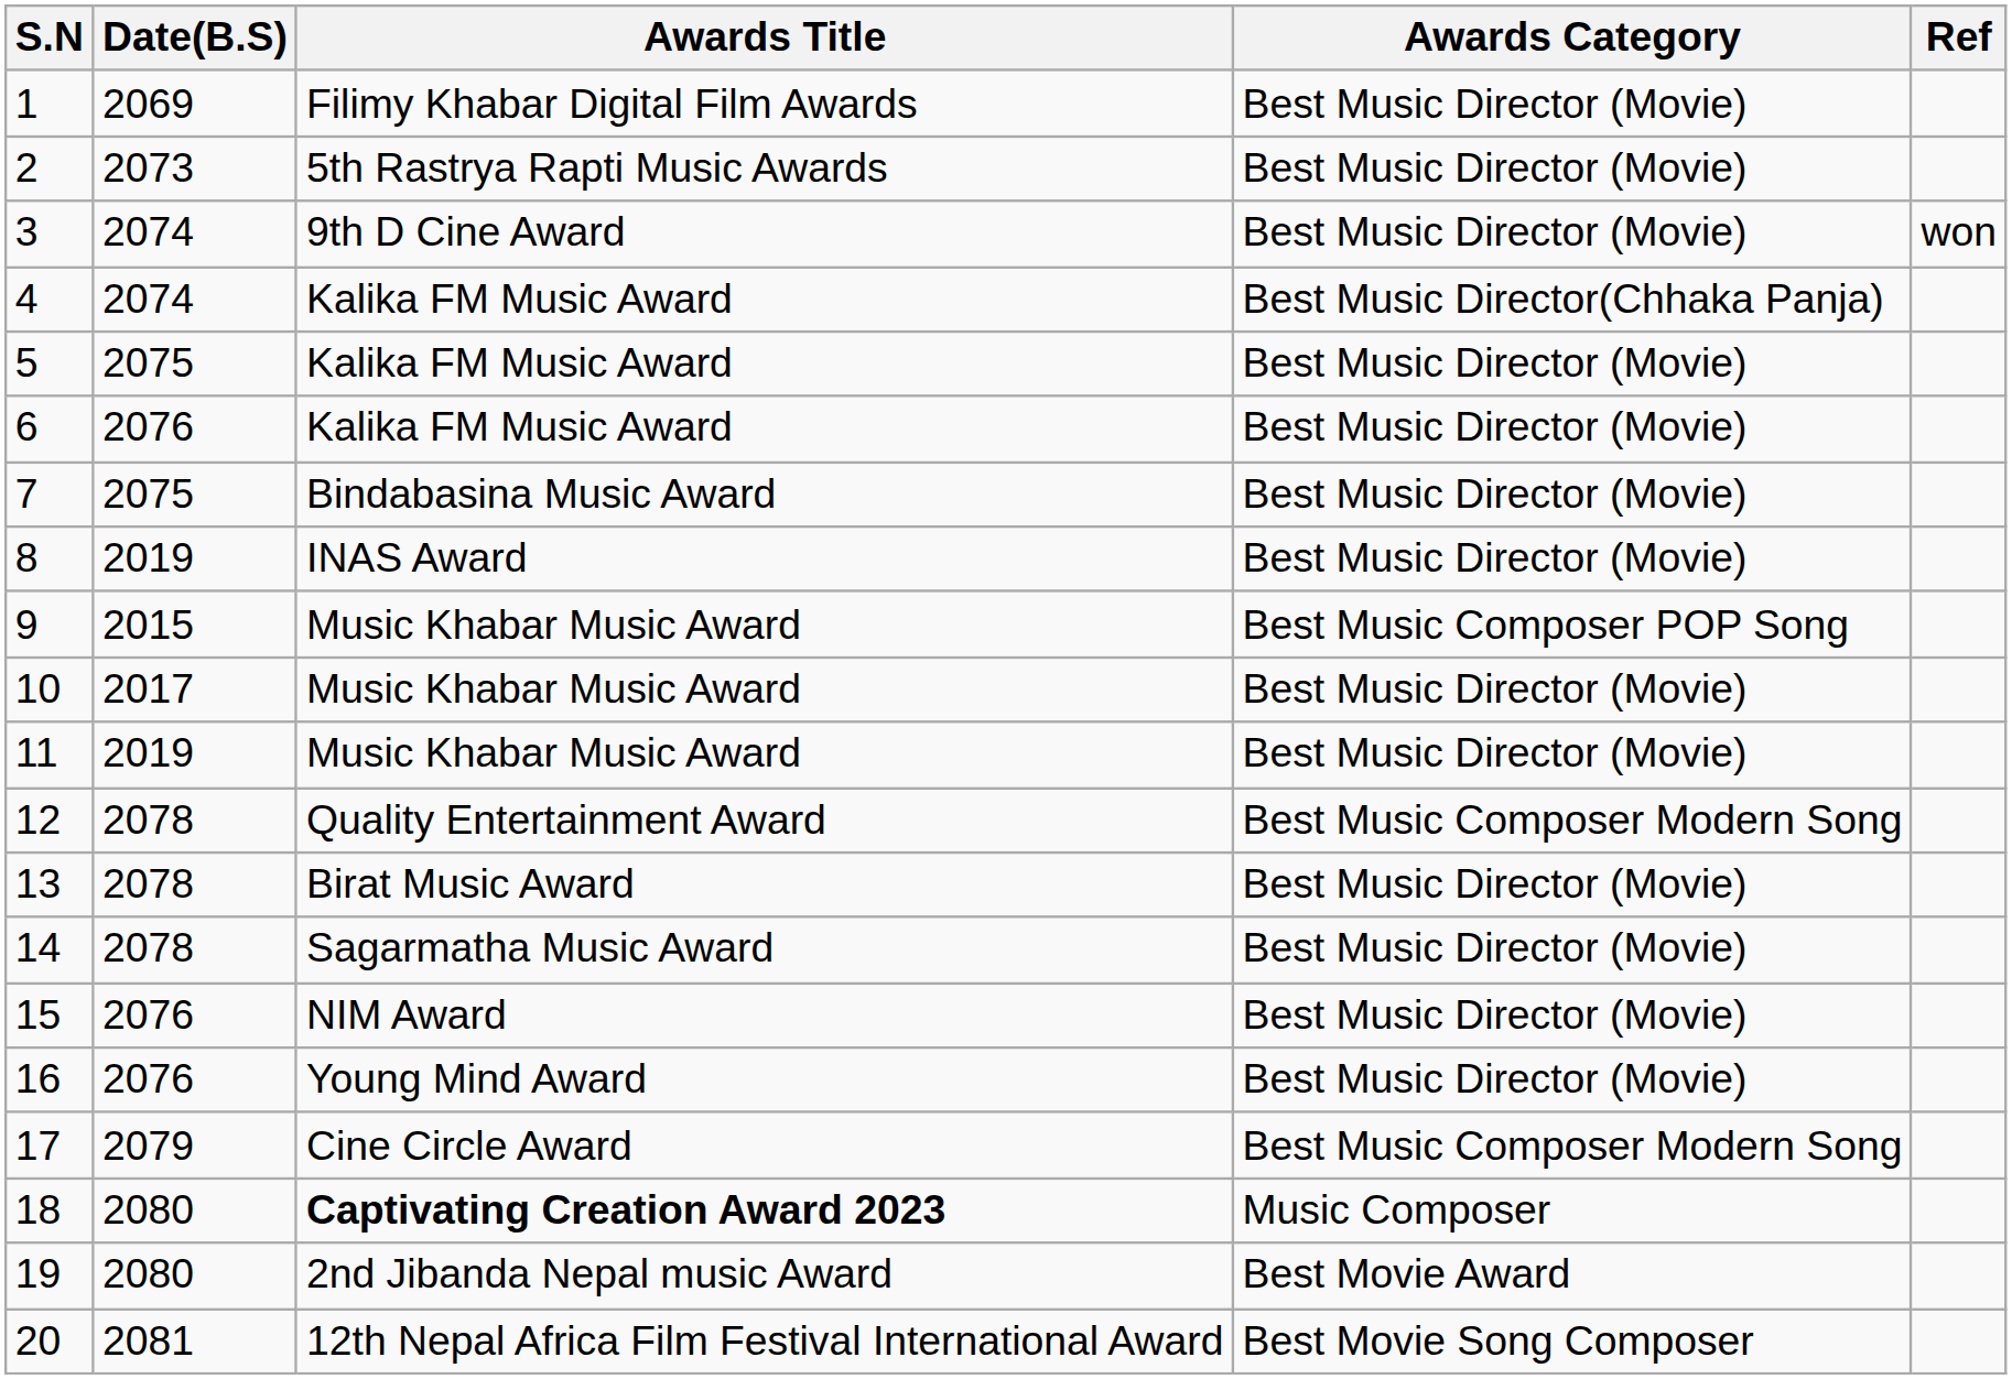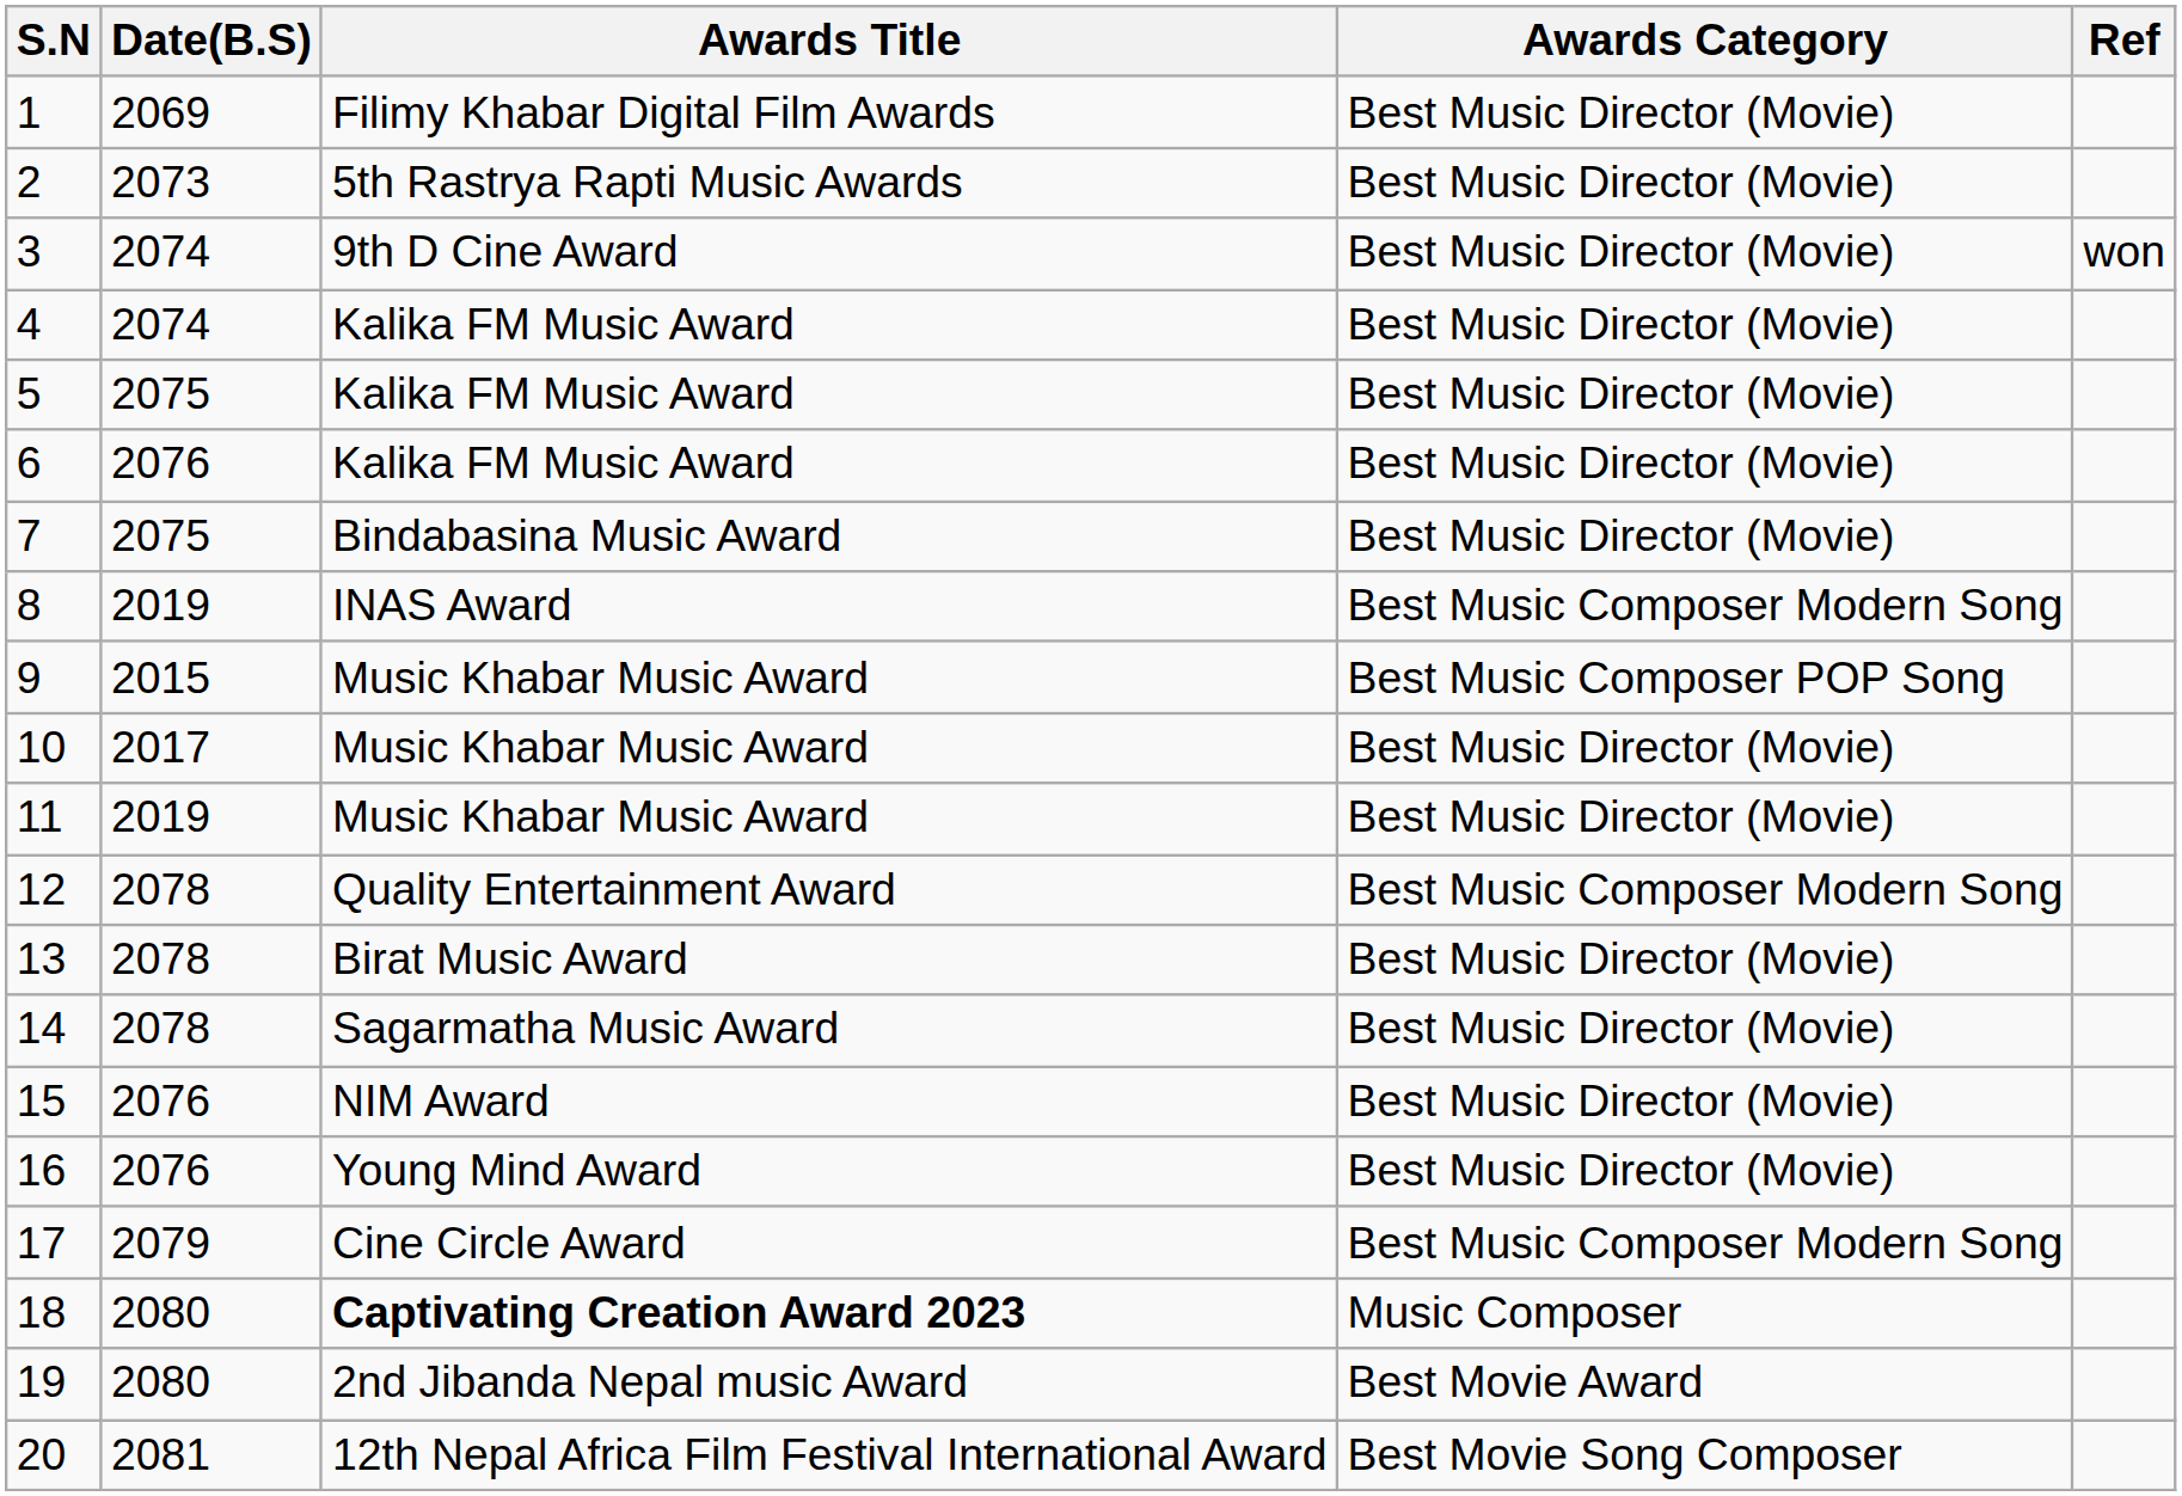4 | Awards Category: Best Music Director(Chhaka Panja) -> Best Music Director (Movie)
8 | Awards Category: Best Music Director (Movie) -> Best Music Composer Modern Song
